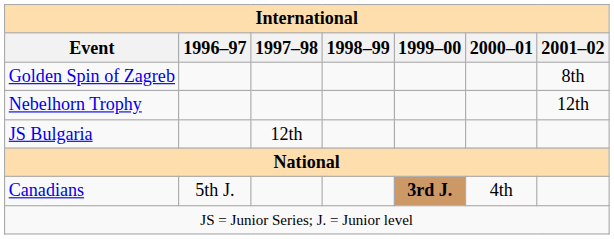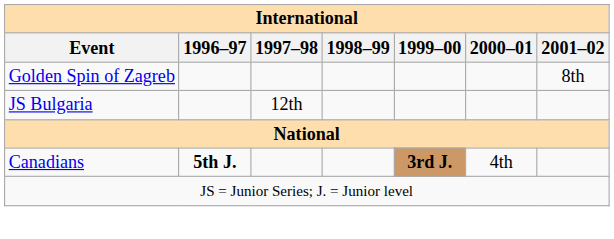- row: Nebelhorn Trophy | 12th
Canadians | 1996–97: normal -> bold
